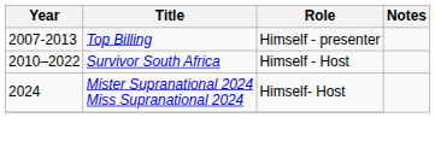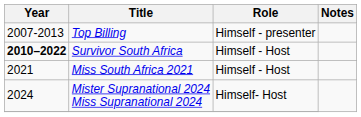Survivor South Africa | Year: normal -> bold
+ row: 2021 | Miss South Africa 2021 | Himself - Host
